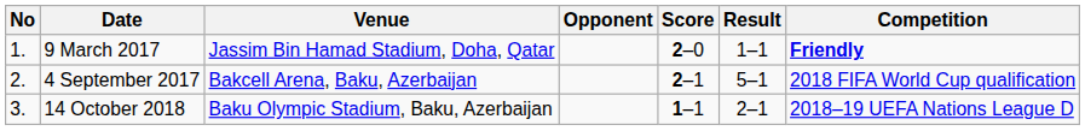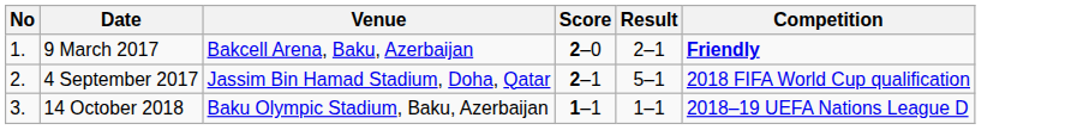- column: Opponent
9 March 2017 | Venue: Jassim Bin Hamad Stadium, Doha, Qatar -> Bakcell Arena, Baku, Azerbaijan
9 March 2017 | Result: 1–1 -> 2–1
4 September 2017 | Venue: Bakcell Arena, Baku, Azerbaijan -> Jassim Bin Hamad Stadium, Doha, Qatar
14 October 2018 | Result: 2–1 -> 1–1
